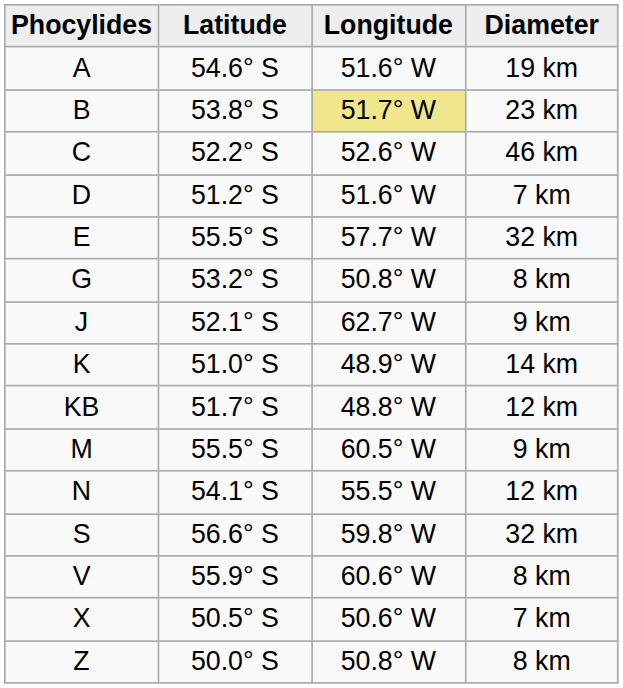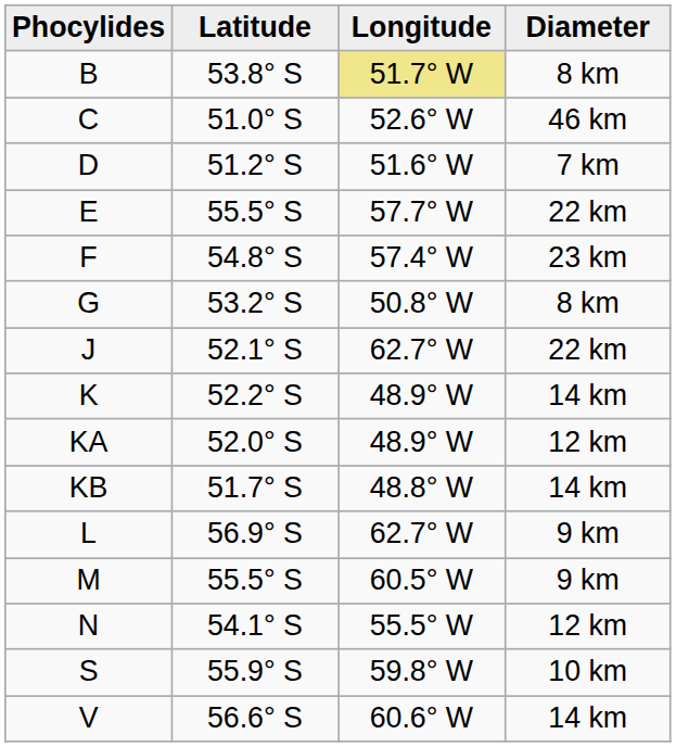- row: A | 54.6° S | 51.6° W | 19 km
B | Diameter: 23 km -> 8 km
C | Latitude: 52.2° S -> 51.0° S
E | Diameter: 32 km -> 22 km
+ row: F | 54.8° S | 57.4° W | 23 km
J | Diameter: 9 km -> 22 km
K | Latitude: 51.0° S -> 52.2° S
+ row: KA | 52.0° S | 48.9° W | 12 km
KB | Diameter: 12 km -> 14 km
+ row: L | 56.9° S | 62.7° W | 9 km
S | Latitude: 56.6° S -> 55.9° S
S | Diameter: 32 km -> 10 km
V | Latitude: 55.9° S -> 56.6° S
V | Diameter: 8 km -> 14 km
- row: X | 50.5° S | 50.6° W | 7 km
- row: Z | 50.0° S | 50.8° W | 8 km
